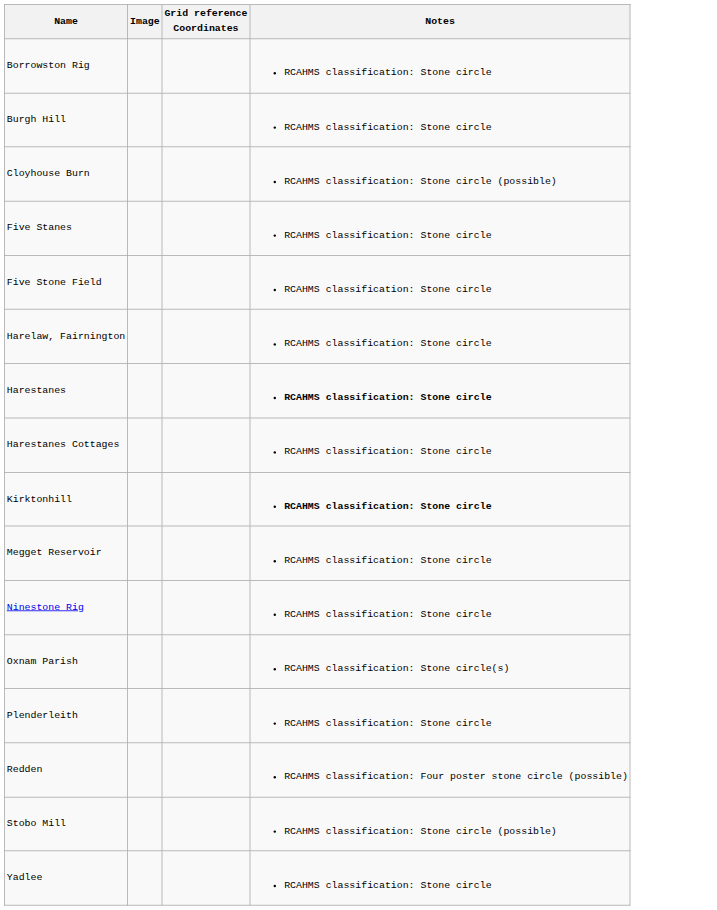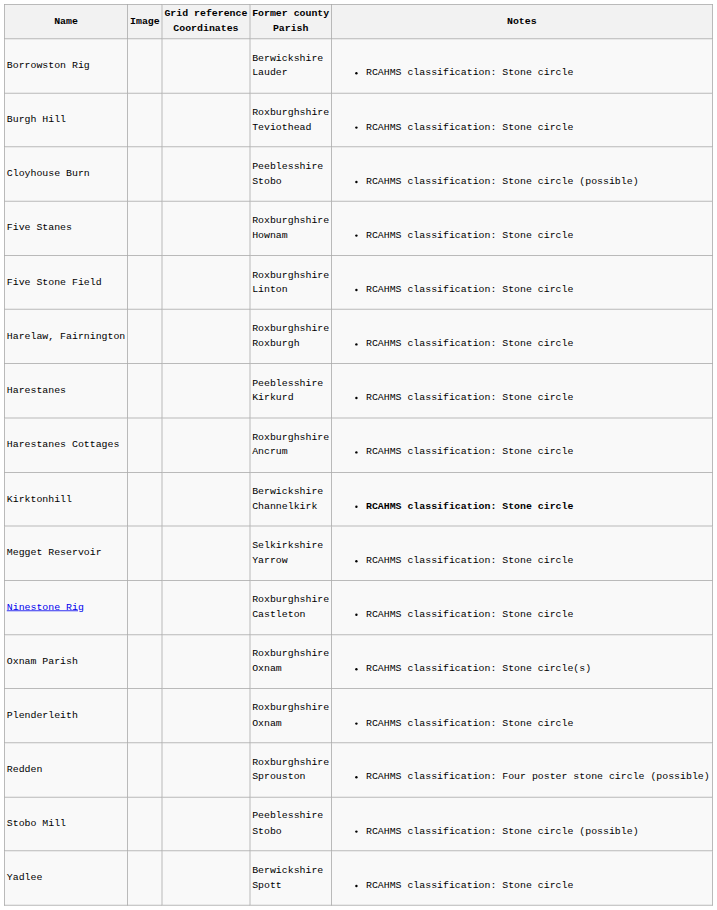+ column: Former county Parish | Berwickshire Lauder | Roxburghshire Teviothead | Peeblesshire Stobo | Roxburghshire Hownam | Roxburghshire Linton | Roxburghshire Roxburgh | Peeblesshire Kirkurd | Roxburghshire Ancrum | Berwickshire Channelkirk | Selkirkshire Yarrow | Roxburghshire Castleton | Roxburghshire Oxnam | Roxburghshire Oxnam | Roxburghshire Sprouston | Peeblesshire Stobo | Berwickshire Spott
Harestanes | Notes: bold -> normal
